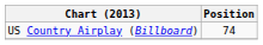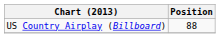US Country Airplay (Billboard) | Position: 74 -> 88
